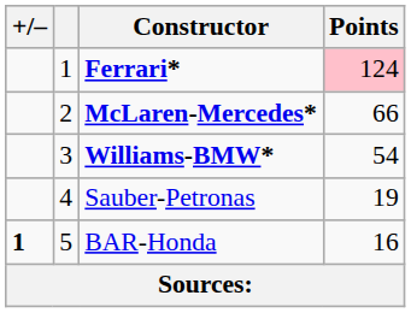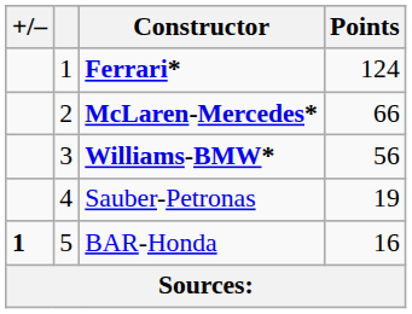Ferrari* | Points: pink background -> no background
Williams-BMW* | Points: 54 -> 56
